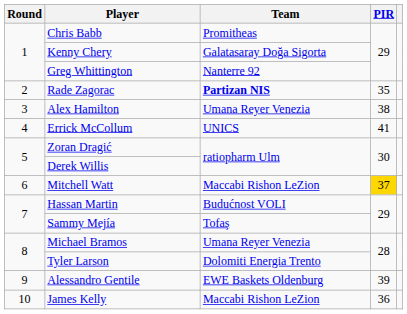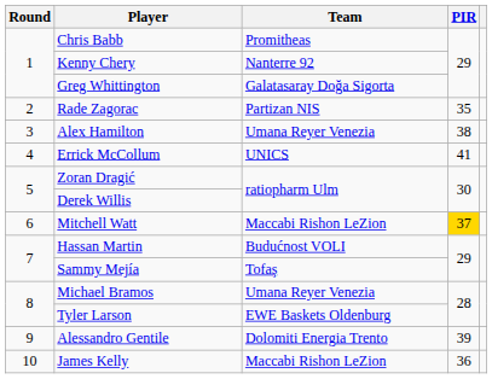Kenny Chery | Team: Galatasaray Doğa Sigorta -> Nanterre 92
Greg Whittington | Team: Nanterre 92 -> Galatasaray Doğa Sigorta
Rade Zagorac | Team: bold -> normal
Tyler Larson | Team: Dolomiti Energia Trento -> EWE Baskets Oldenburg
Alessandro Gentile | Team: EWE Baskets Oldenburg -> Dolomiti Energia Trento
